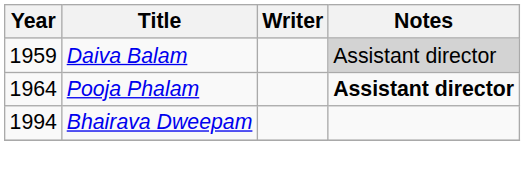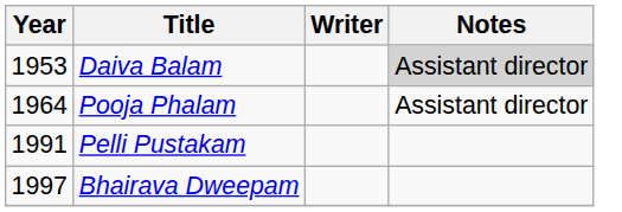Daiva Balam | Year: 1959 -> 1953
Pooja Phalam | Notes: bold -> normal
+ row: 1991 | Pelli Pustakam
Bhairava Dweepam | Year: 1994 -> 1997
